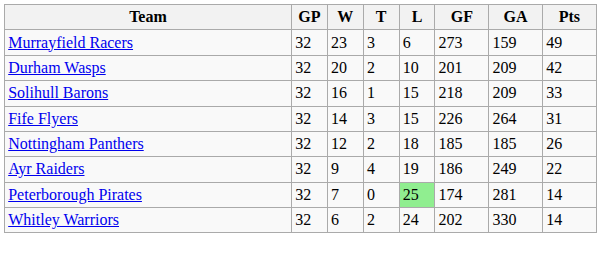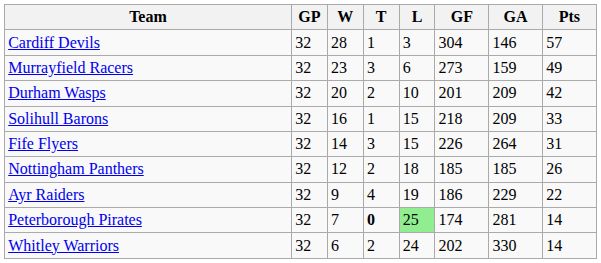+ row: Cardiff Devils | 32 | 28 | 1 | 3 | 304 | 146 | 57
Ayr Raiders | GA: 249 -> 229
Peterborough Pirates | T: normal -> bold
